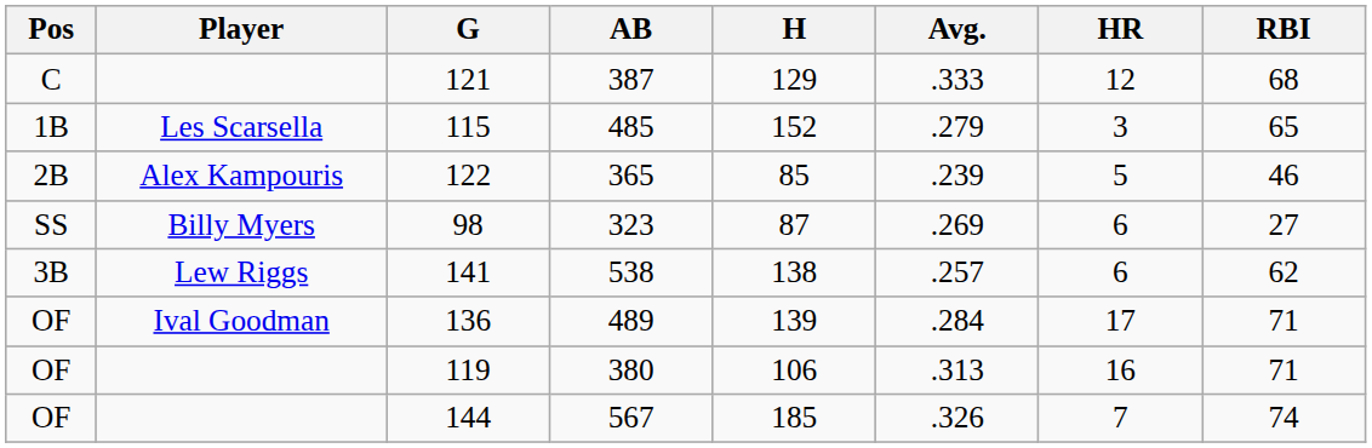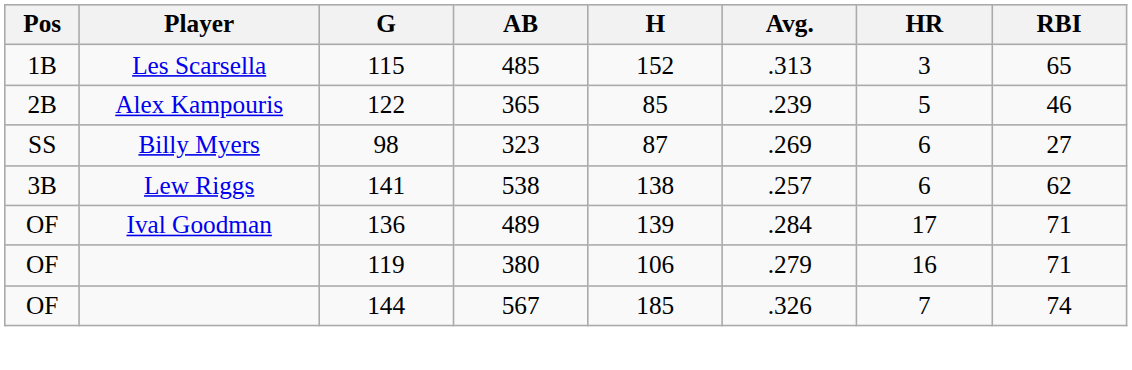- row: C | 121 | 387 | 129 | .333 | 12 | 68
115 | Avg.: .279 -> .313
119 | Avg.: .313 -> .279
